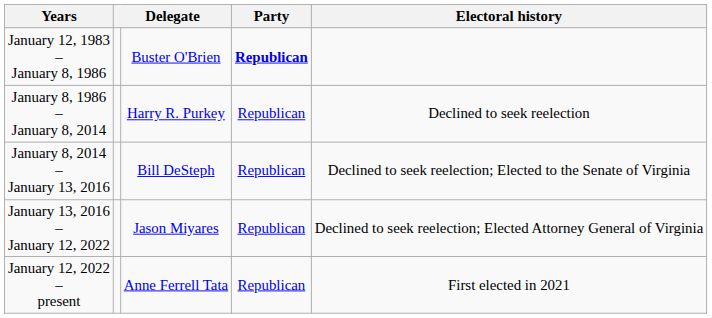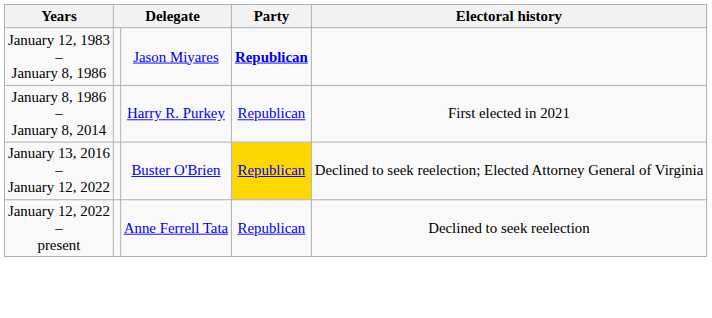January 12, 1983 – January 8, 1986 | column 3: Buster O'Brien -> Jason Miyares
January 8, 1986 – January 8, 2014 | Electoral history: Declined to seek reelection -> First elected in 2021
- row: January 8, 2014 – January 13, 2016 | Bill DeSteph | Republican | Declined to seek reelection; Elected to the Senate of Virginia
January 13, 2016 – January 12, 2022 | column 3: Jason Miyares -> Buster O'Brien
January 13, 2016 – January 12, 2022 | Party: no background -> gold background
January 12, 2022 – present | Electoral history: First elected in 2021 -> Declined to seek reelection
